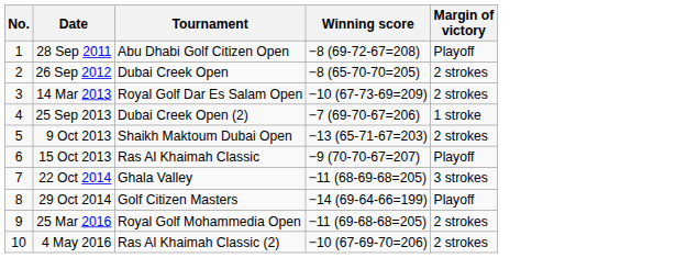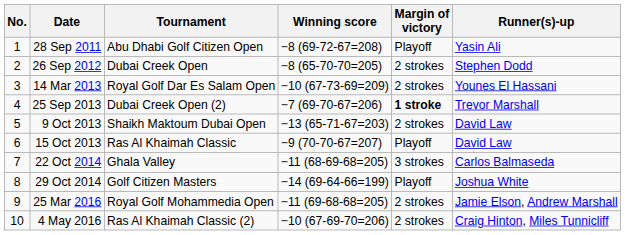+ column: Runner(s)-up | Yasin Ali | Stephen Dodd | Younes El Hassani | Trevor Marshall | David Law | David Law | Carlos Balmaseda | Joshua White | Jamie Elson, Andrew Marshall | Craig Hinton, Miles Tunnicliff
25 Sep 2013 | Margin of victory: normal -> bold
